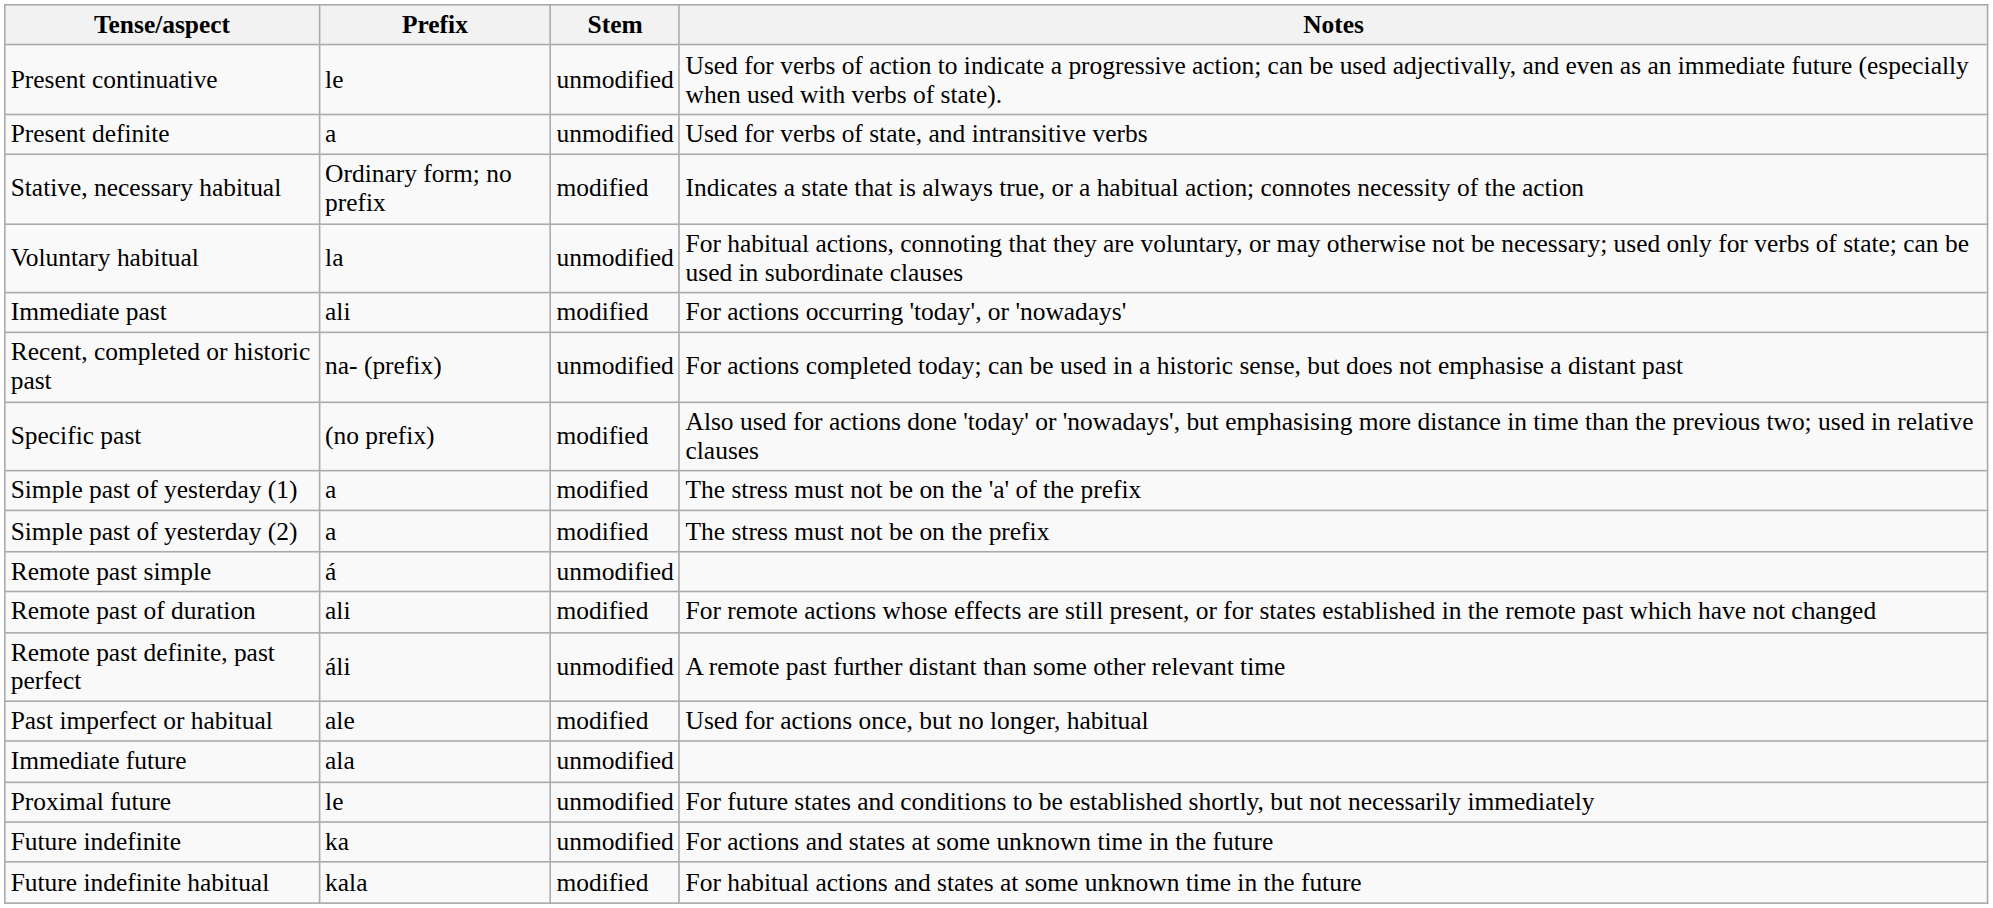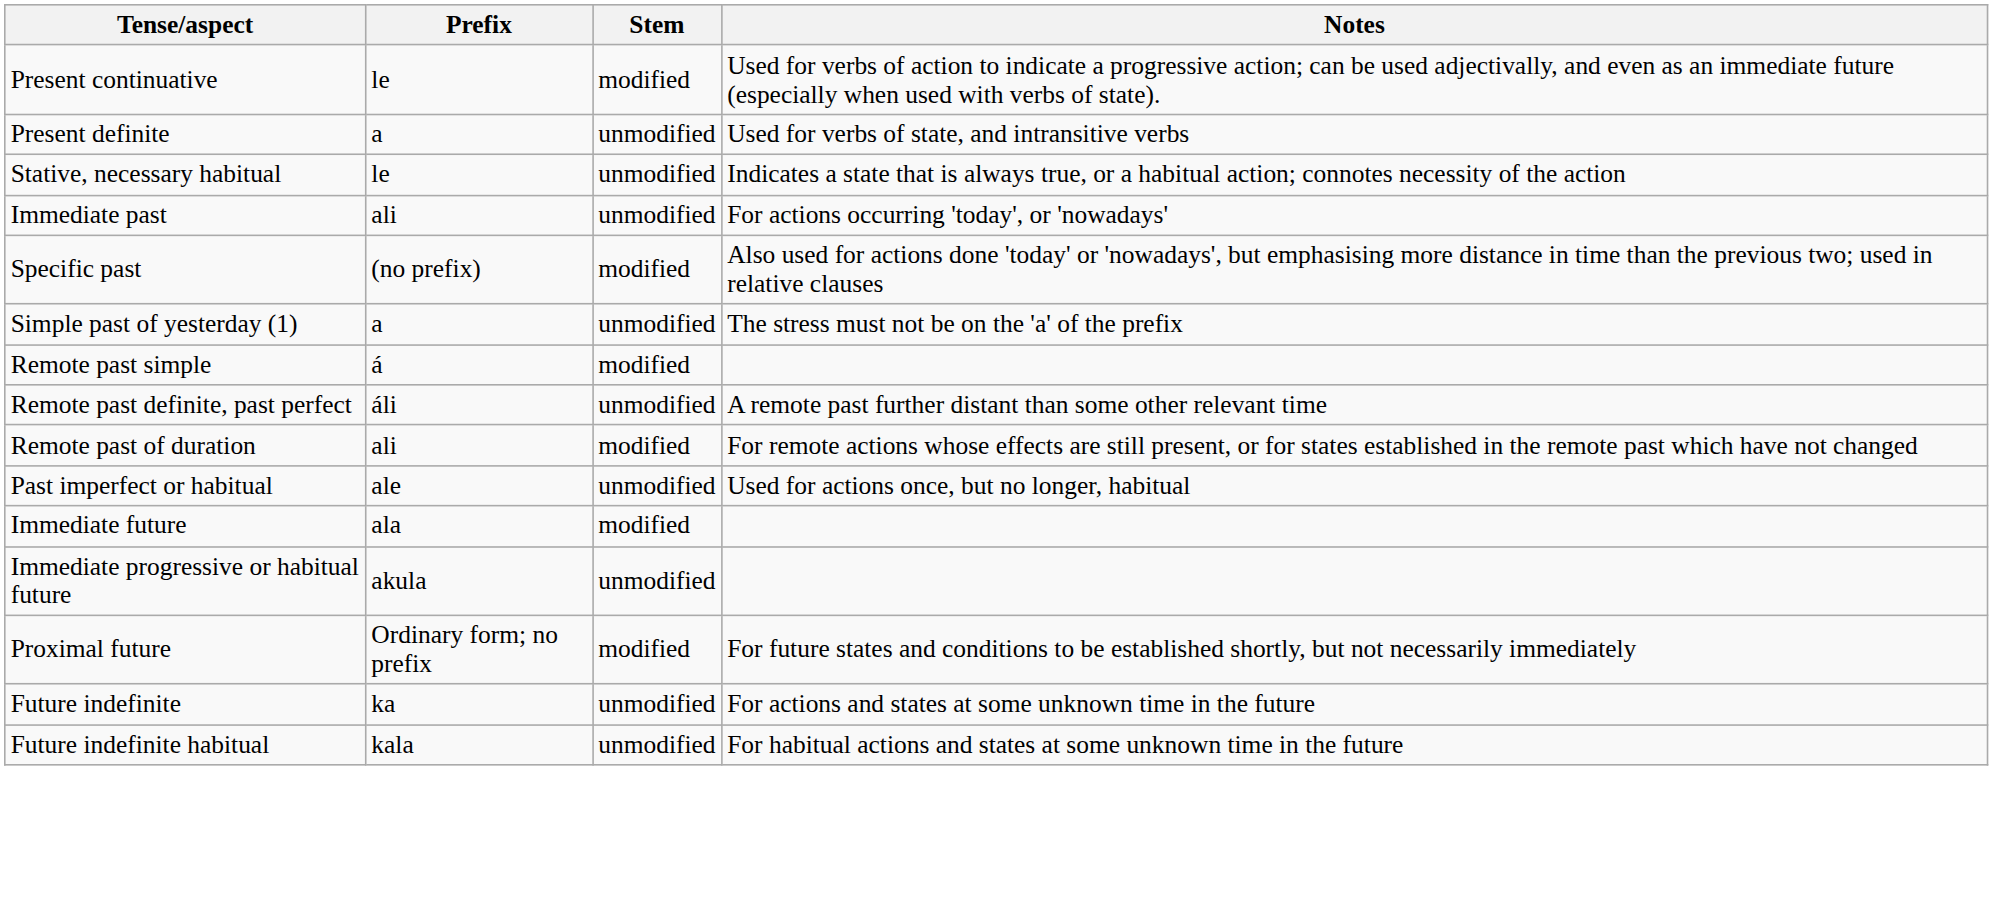Present continuative | Stem: unmodified -> modified
Stative, necessary habitual | Prefix: Ordinary form; no prefix -> le
Stative, necessary habitual | Stem: modified -> unmodified
- row: Voluntary habitual | la | unmodified | For habitual actions, connoting that they are voluntary, or may otherwise not be necessary; used only for verbs of state; can be used in subordinate clauses
Immediate past | Stem: modified -> unmodified
- row: Recent, completed or historic past | na- (prefix) | unmodified | For actions completed today; can be used in a historic sense, but does not emphasise a distant past
Simple past of yesterday (1) | Stem: modified -> unmodified
- row: Simple past of yesterday (2) | a | modified | The stress must not be on the prefix
Remote past simple | Stem: unmodified -> modified
rows swapped: Remote past of duration <-> Remote past definite, past perfect
Past imperfect or habitual | Stem: modified -> unmodified
Immediate future | Stem: unmodified -> modified
+ row: Immediate progressive or habitual future | akula | unmodified
Proximal future | Prefix: le -> Ordinary form; no prefix
Proximal future | Stem: unmodified -> modified
Future indefinite habitual | Stem: modified -> unmodified
